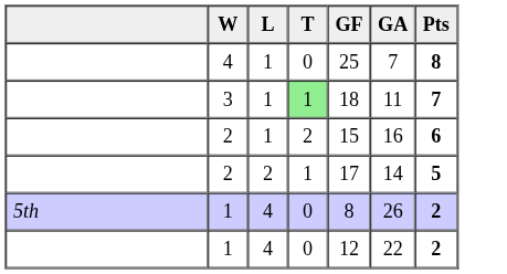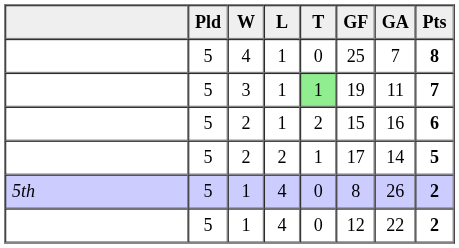+ column: Pld | 5 | 5 | 5 | 5 | 5 | 5
3 | GF: 18 -> 19
